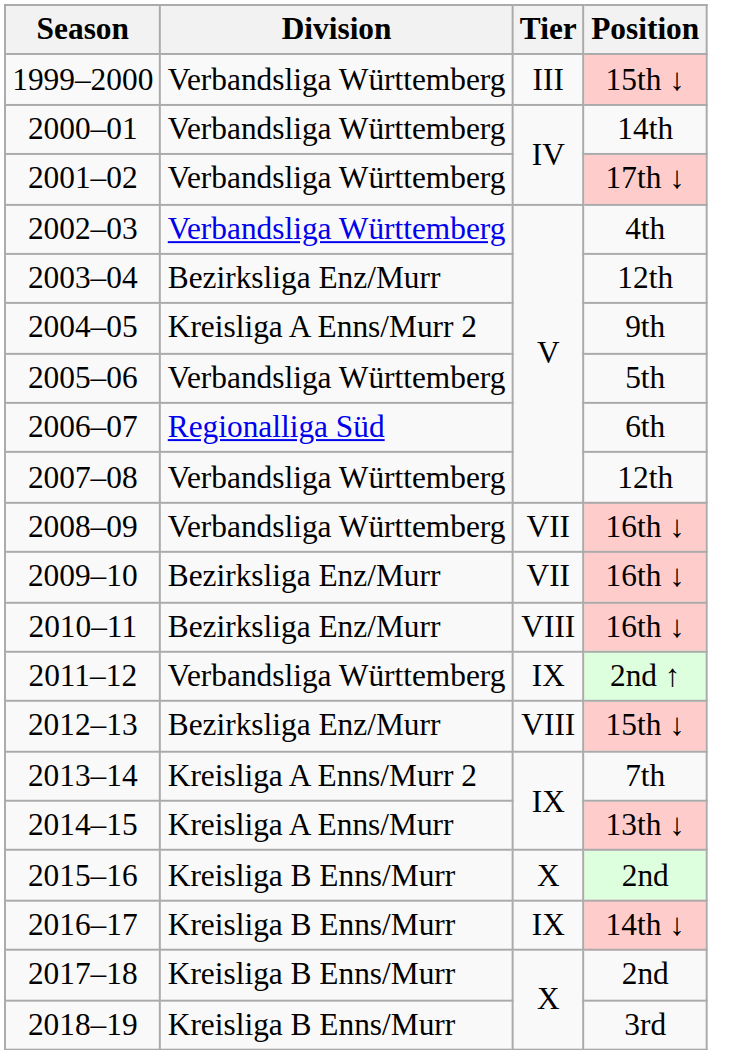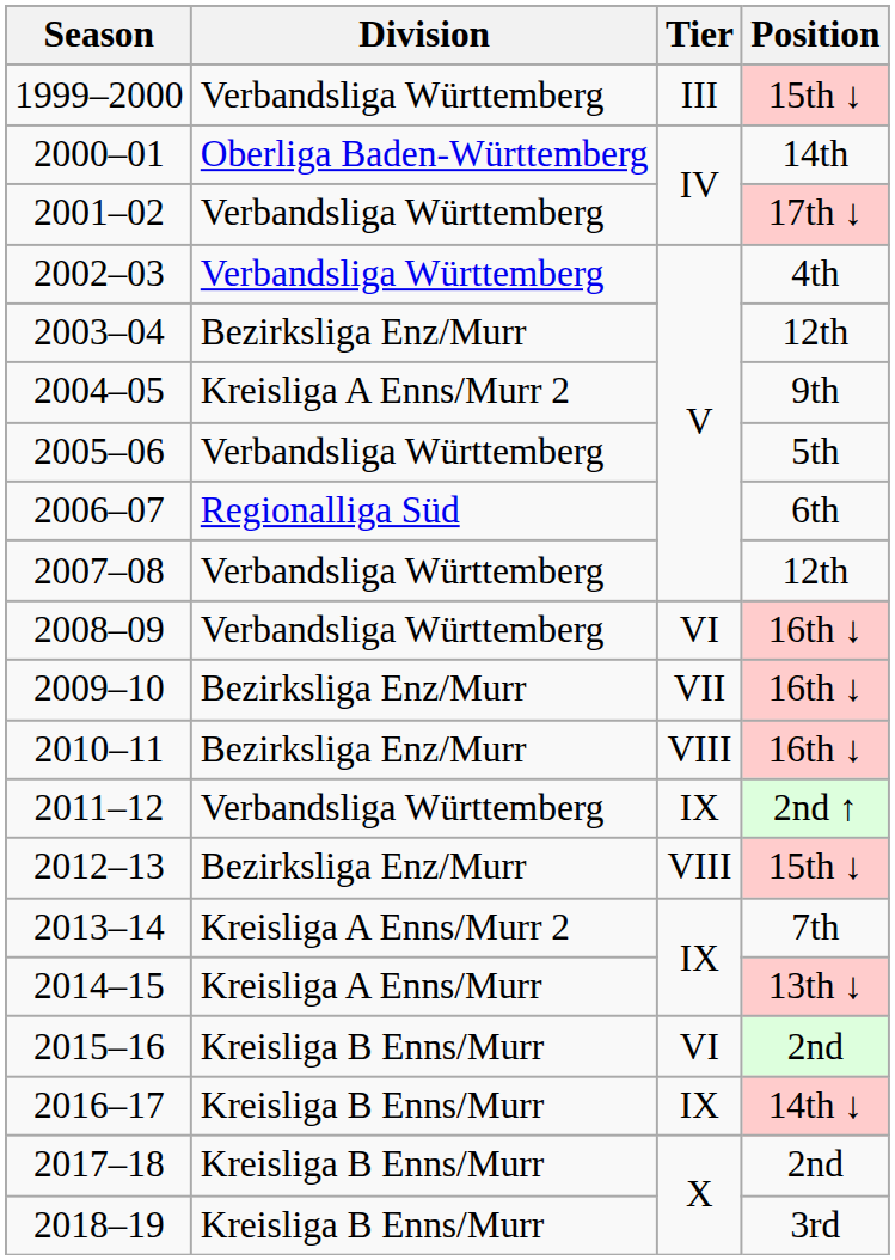2000–01 | Division: Verbandsliga Württemberg -> Oberliga Baden-Württemberg
2008–09 | Tier: VII -> VI
2015–16 | Tier: X -> VI
